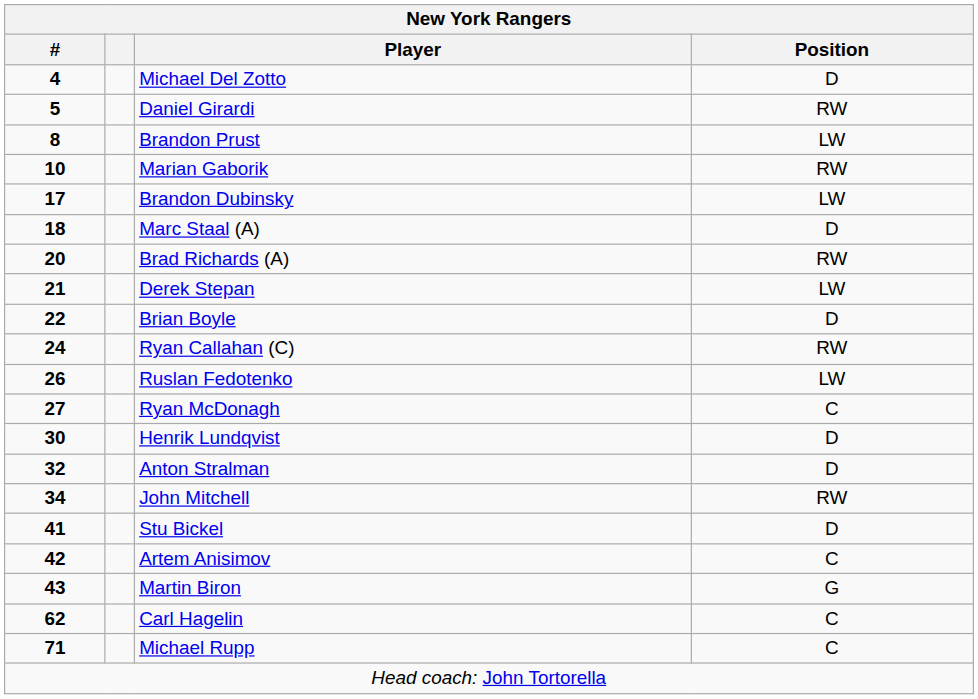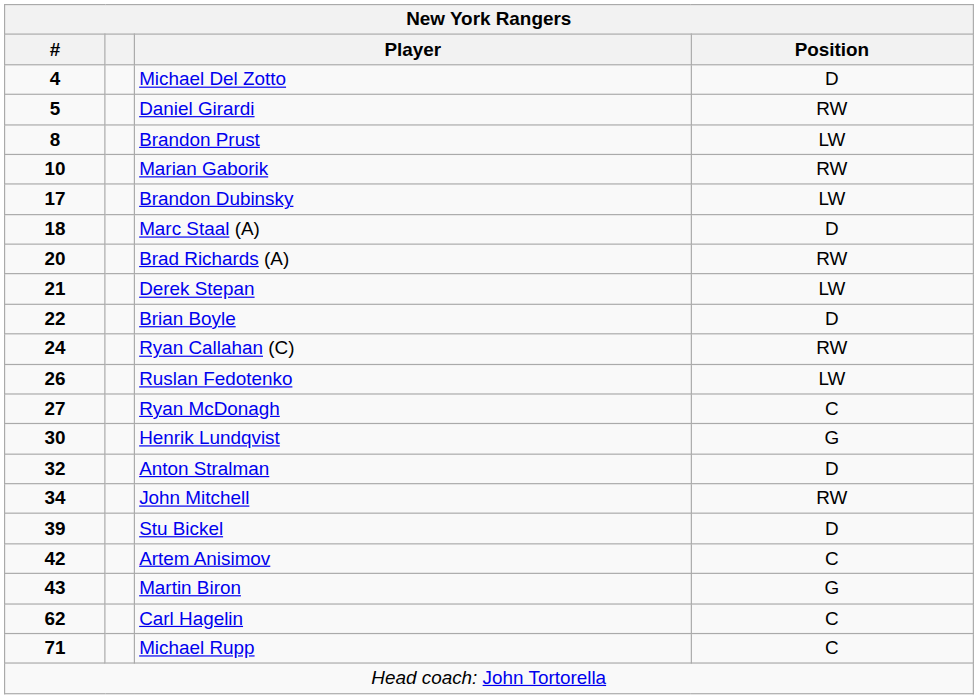Henrik Lundqvist | Position: D -> G
Stu Bickel | #: 41 -> 39
